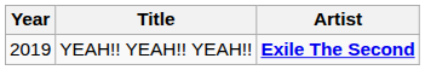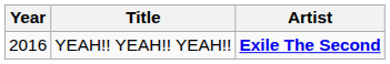YEAH!! YEAH!! YEAH!! | Year: 2019 -> 2016
